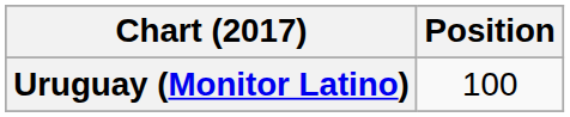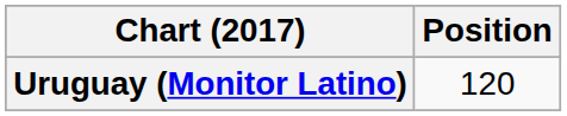Uruguay (Monitor Latino) | Position: 100 -> 120
